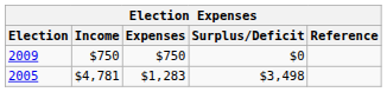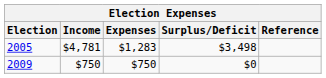rows swapped: 2005 <-> 2009
